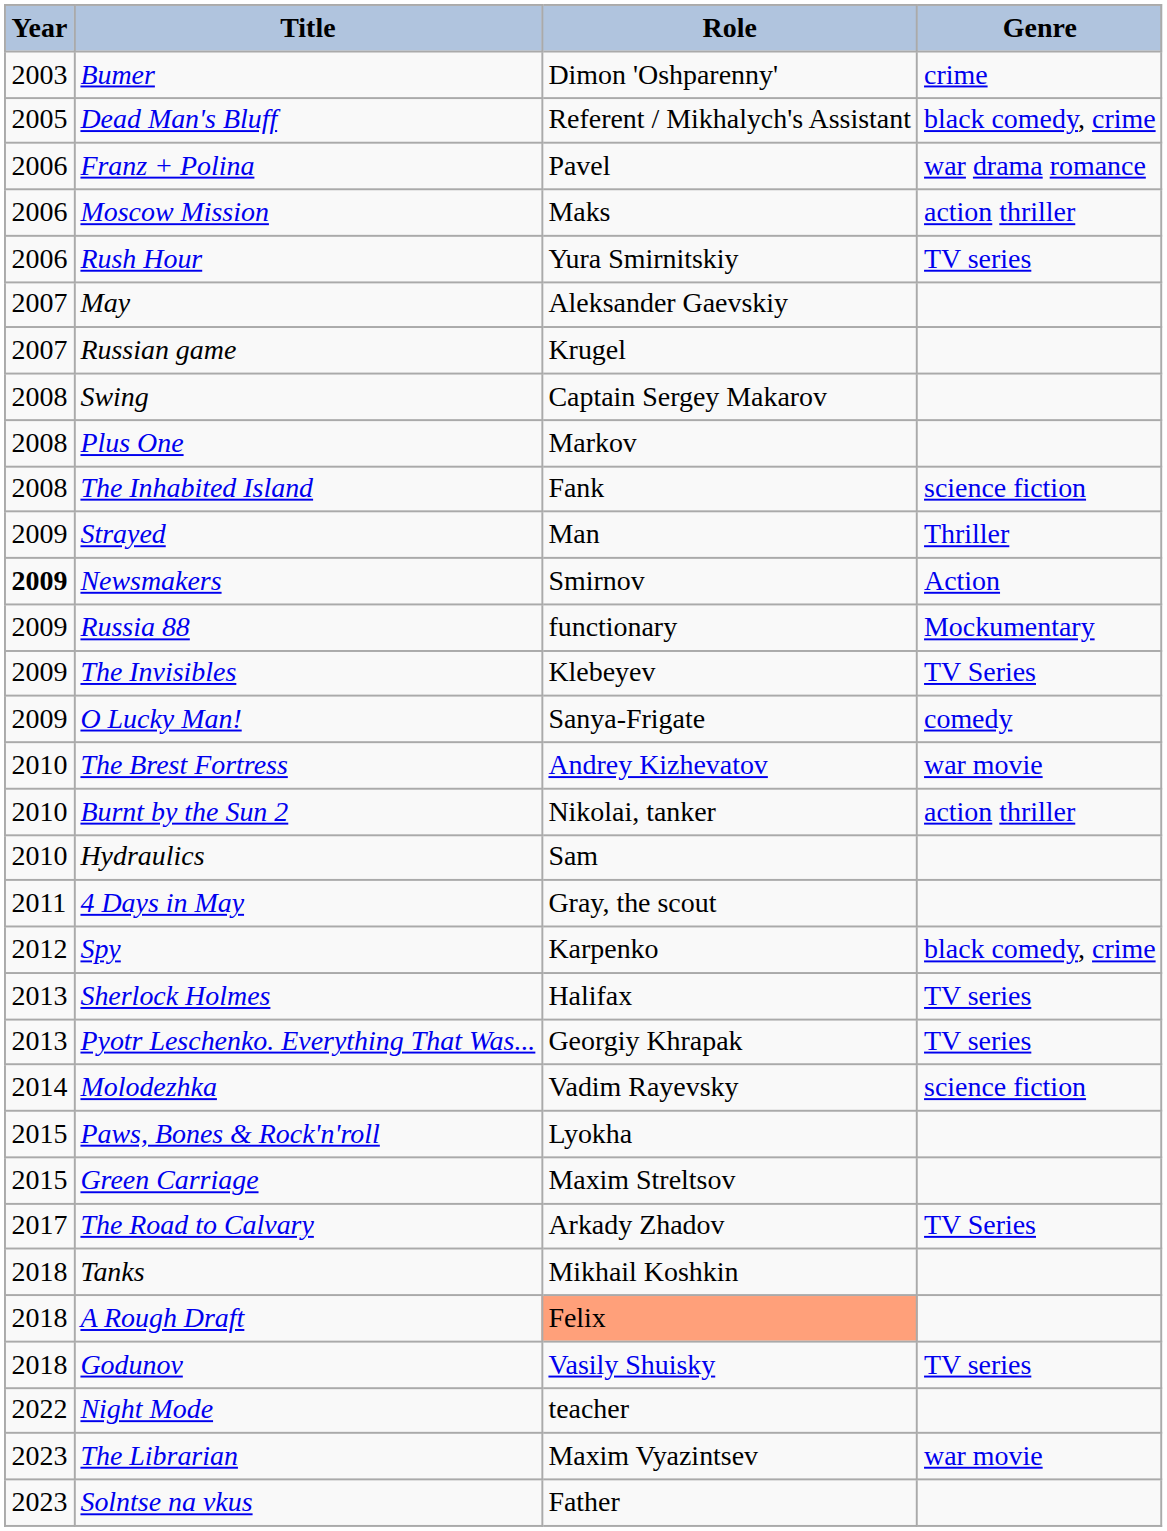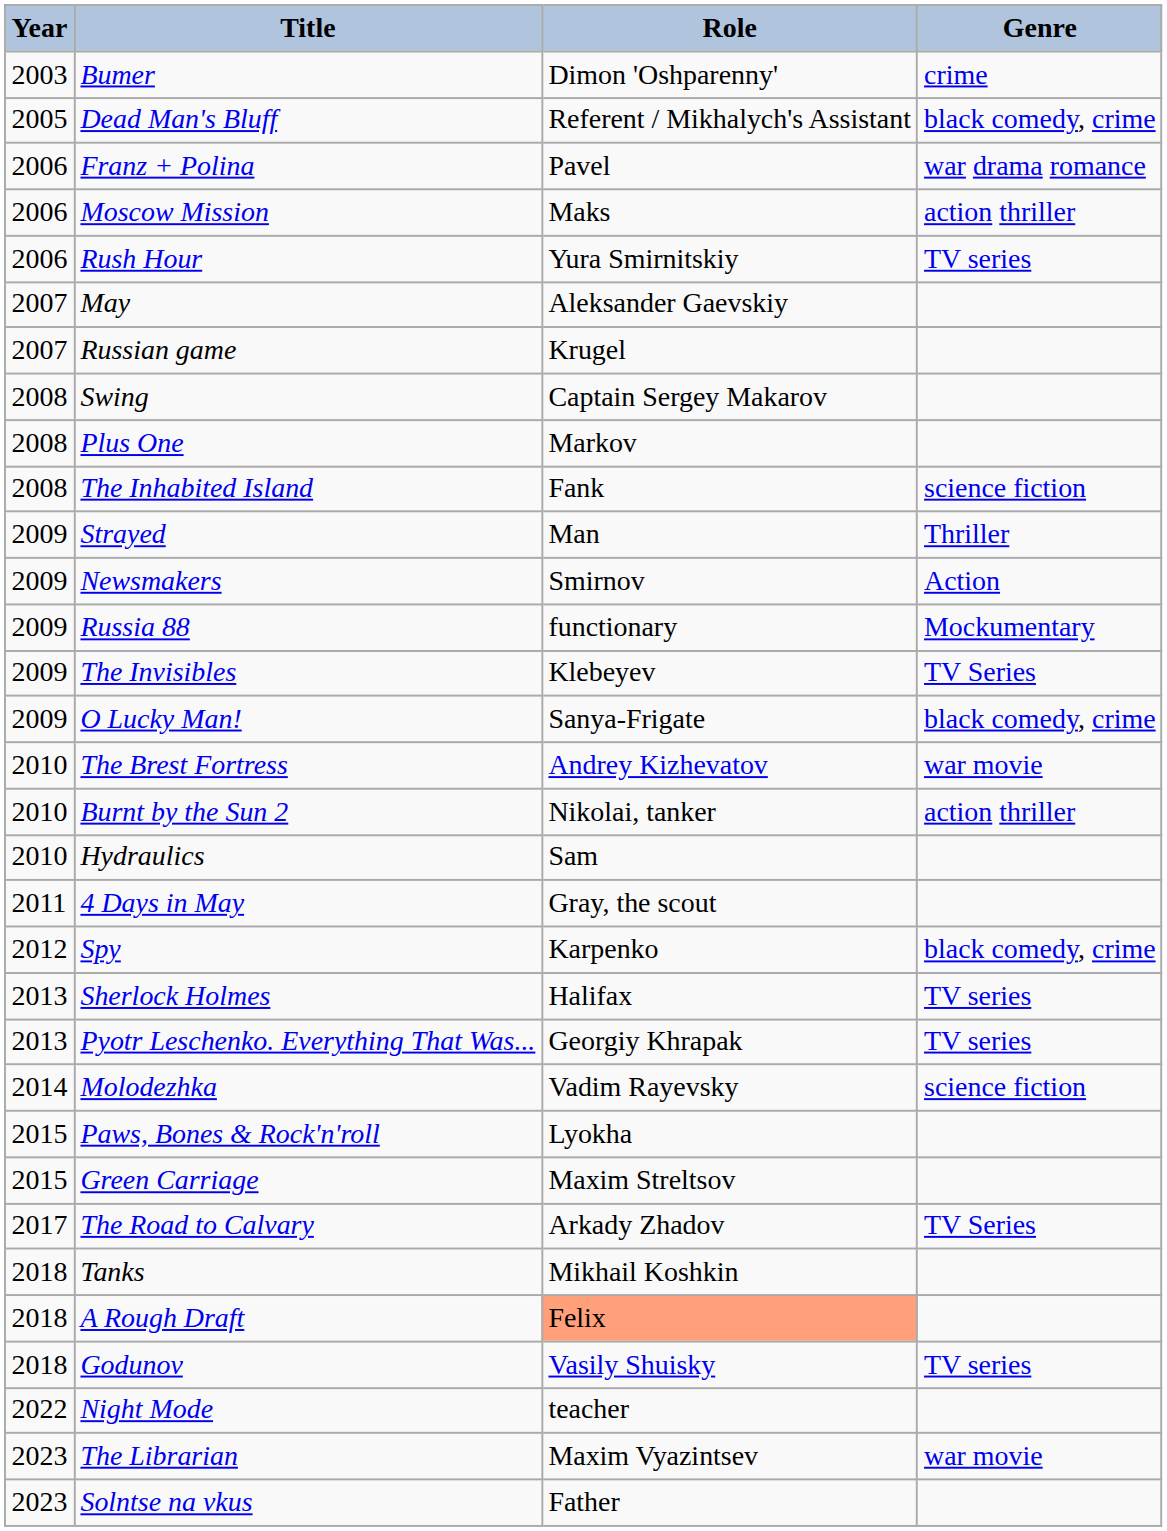Newsmakers | Year: bold -> normal
O Lucky Man! | Genre: comedy -> black comedy, crime
